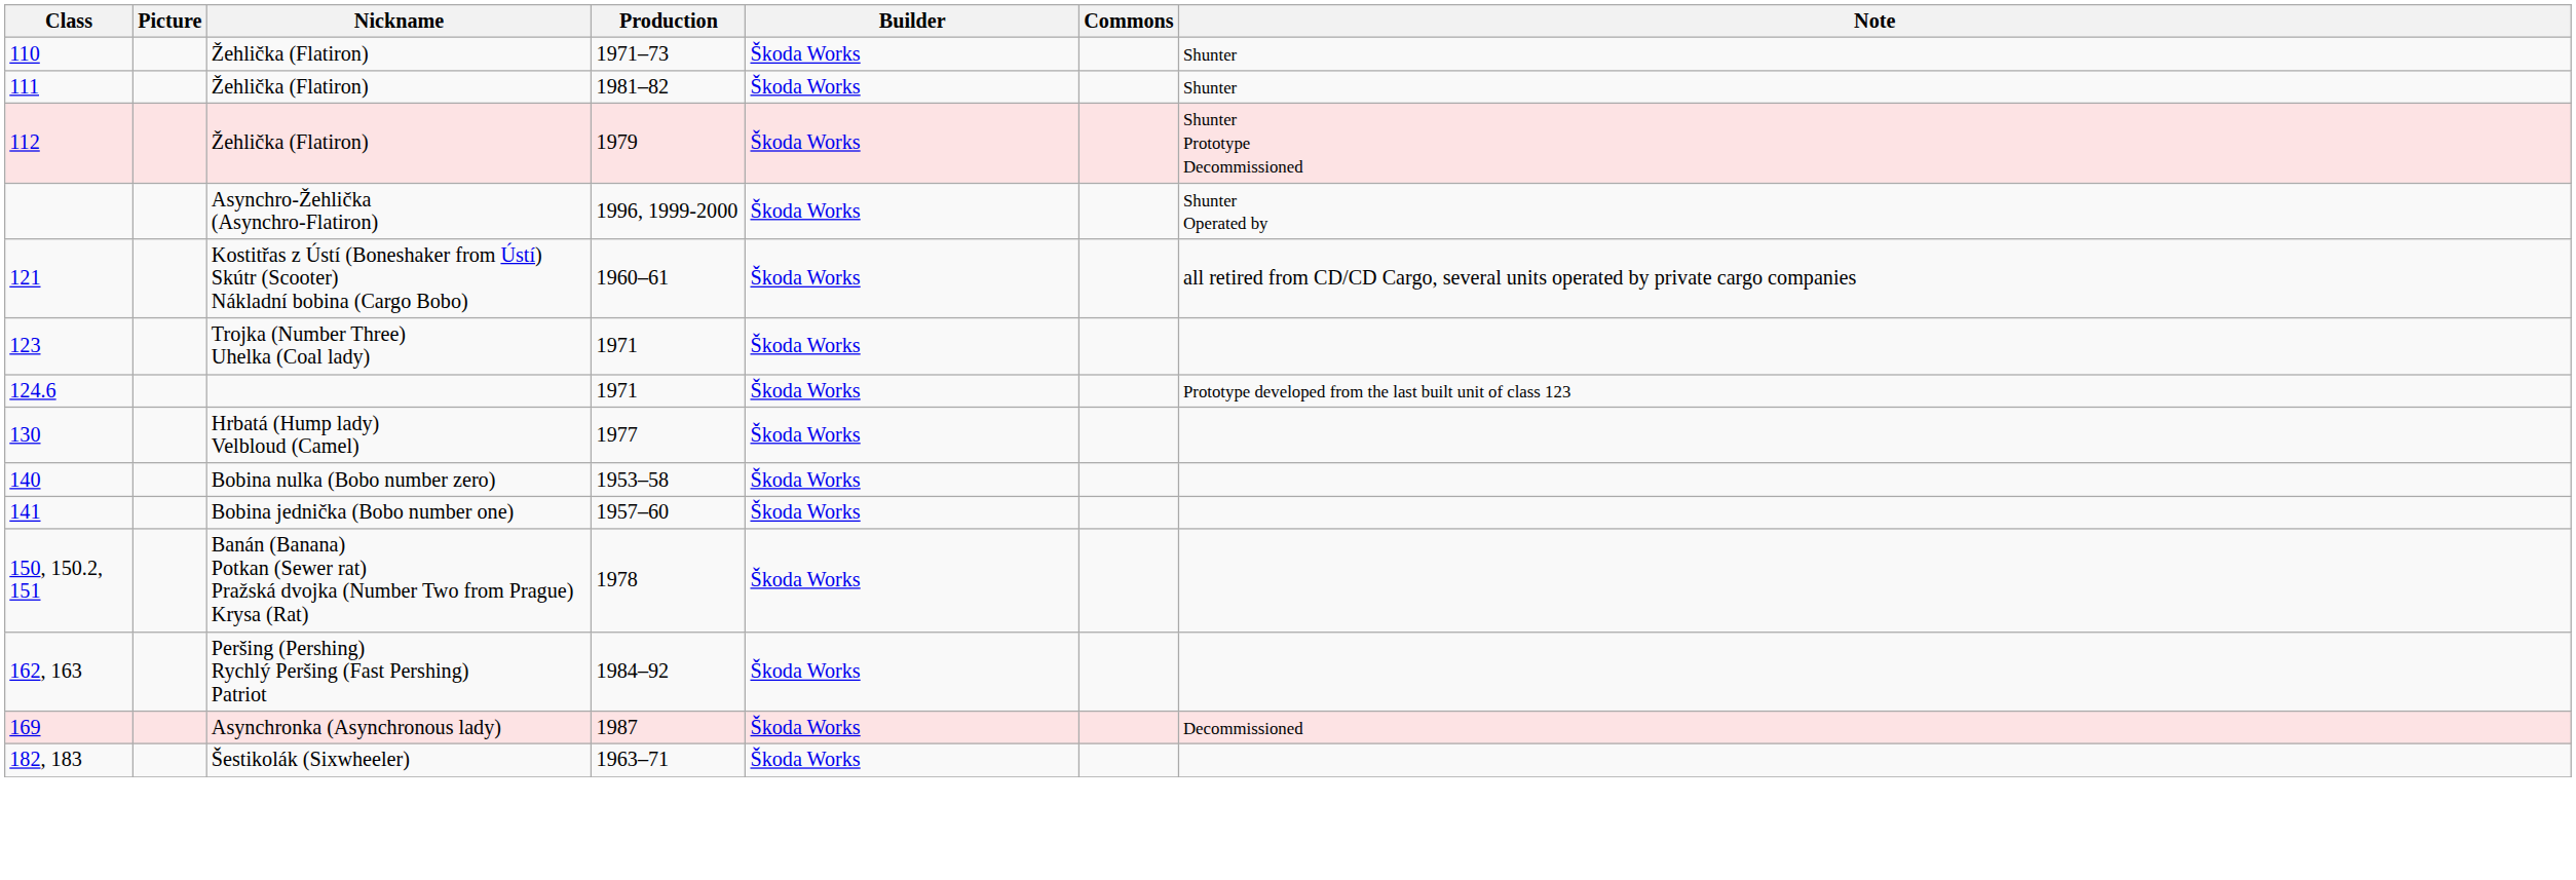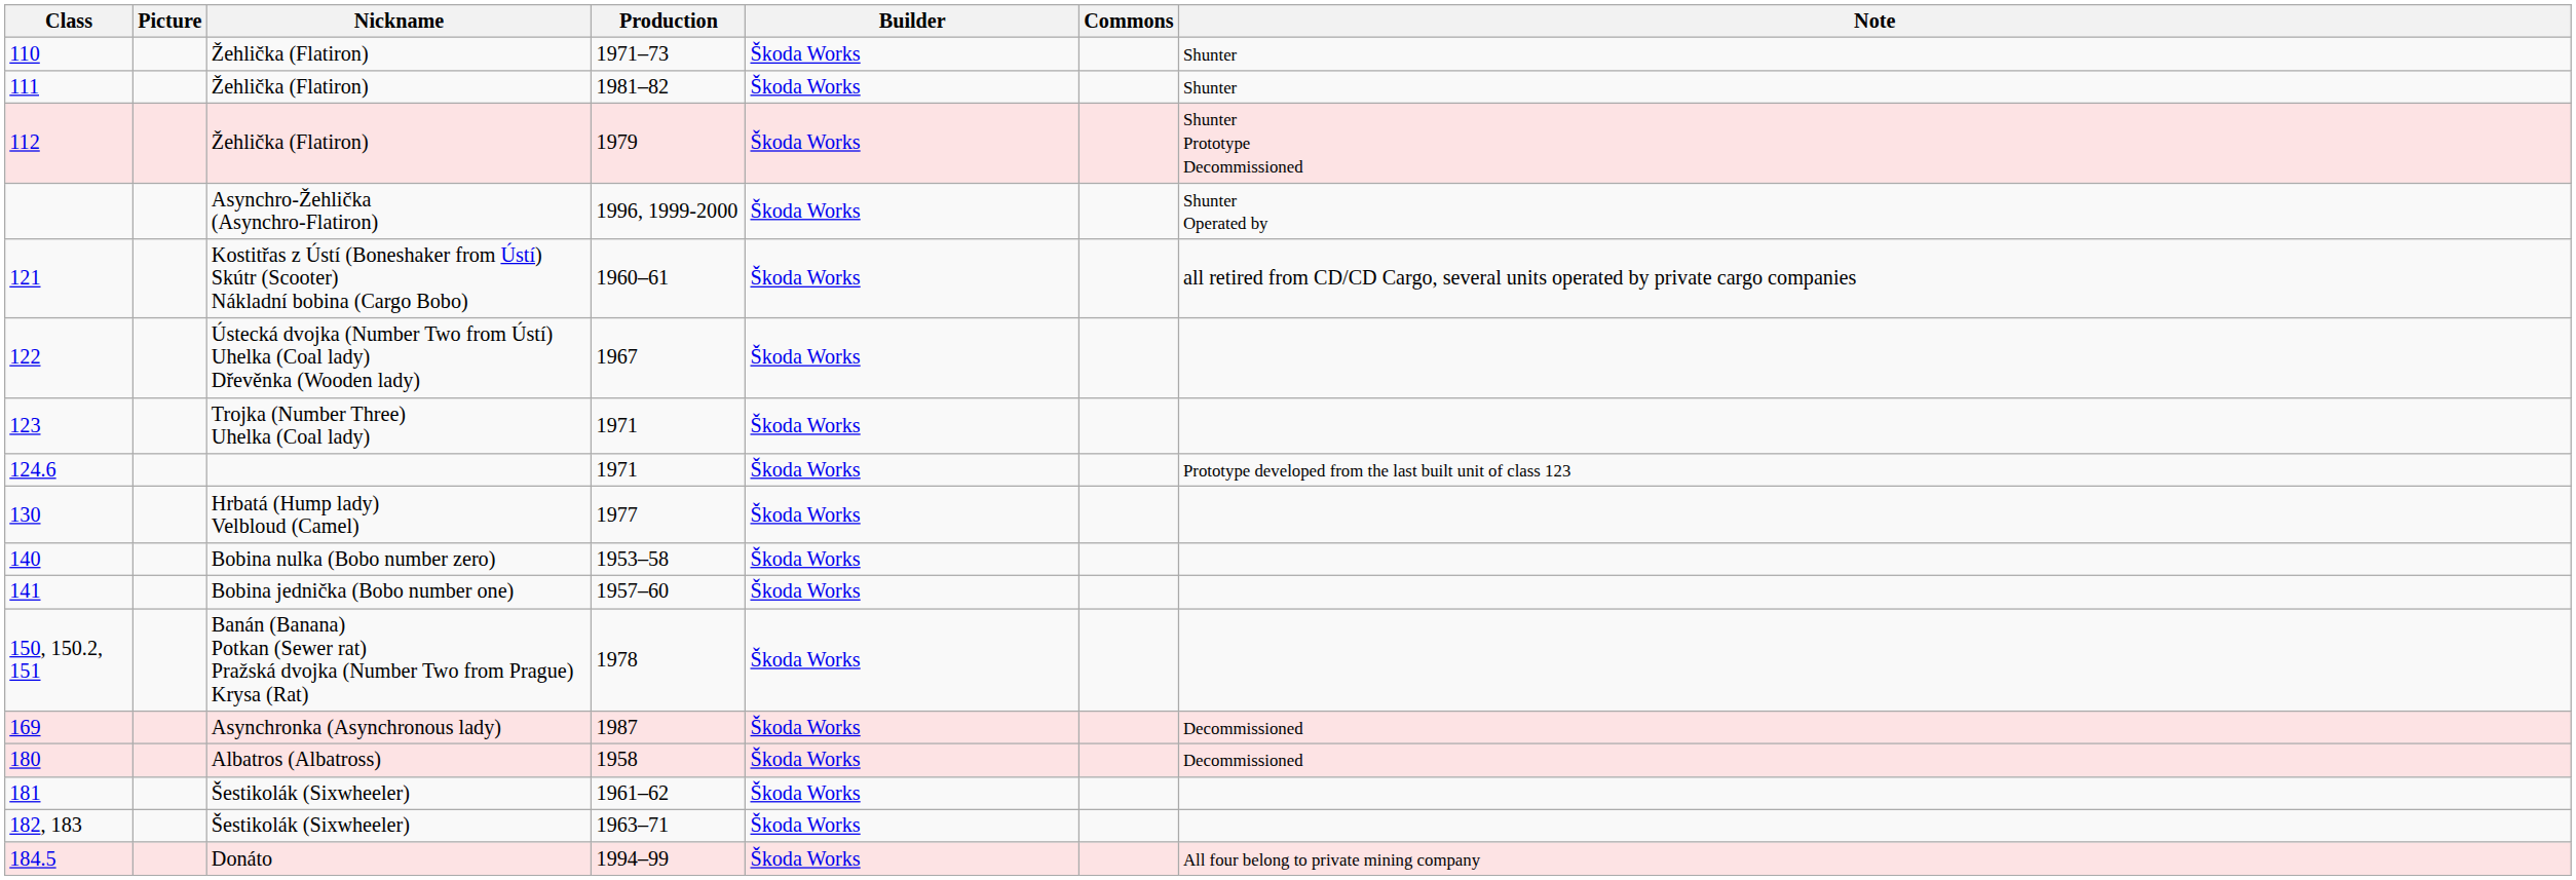+ row: 122 | Ústecká dvojka (Number Two from Ústí) Uhelka (Coal lady) Dřevěnka (Wooden lady) | 1967 | Škoda Works
- row: 162, 163 | Peršing (Pershing) Rychlý Peršing (Fast Pershing) Patriot | 1984–92 | Škoda Works
+ row: 180 | Albatros (Albatross) | 1958 | Škoda Works | Decommissioned
+ row: 181 | Šestikolák (Sixwheeler) | 1961–62 | Škoda Works
+ row: 184.5 | Donáto | 1994–99 | Škoda Works | All four belong to private mining company
